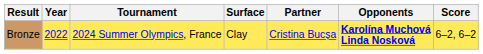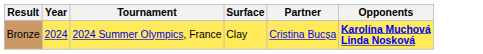- column: Score | 6–2, 6–2
Bronze | Year: 2022 -> 2024
